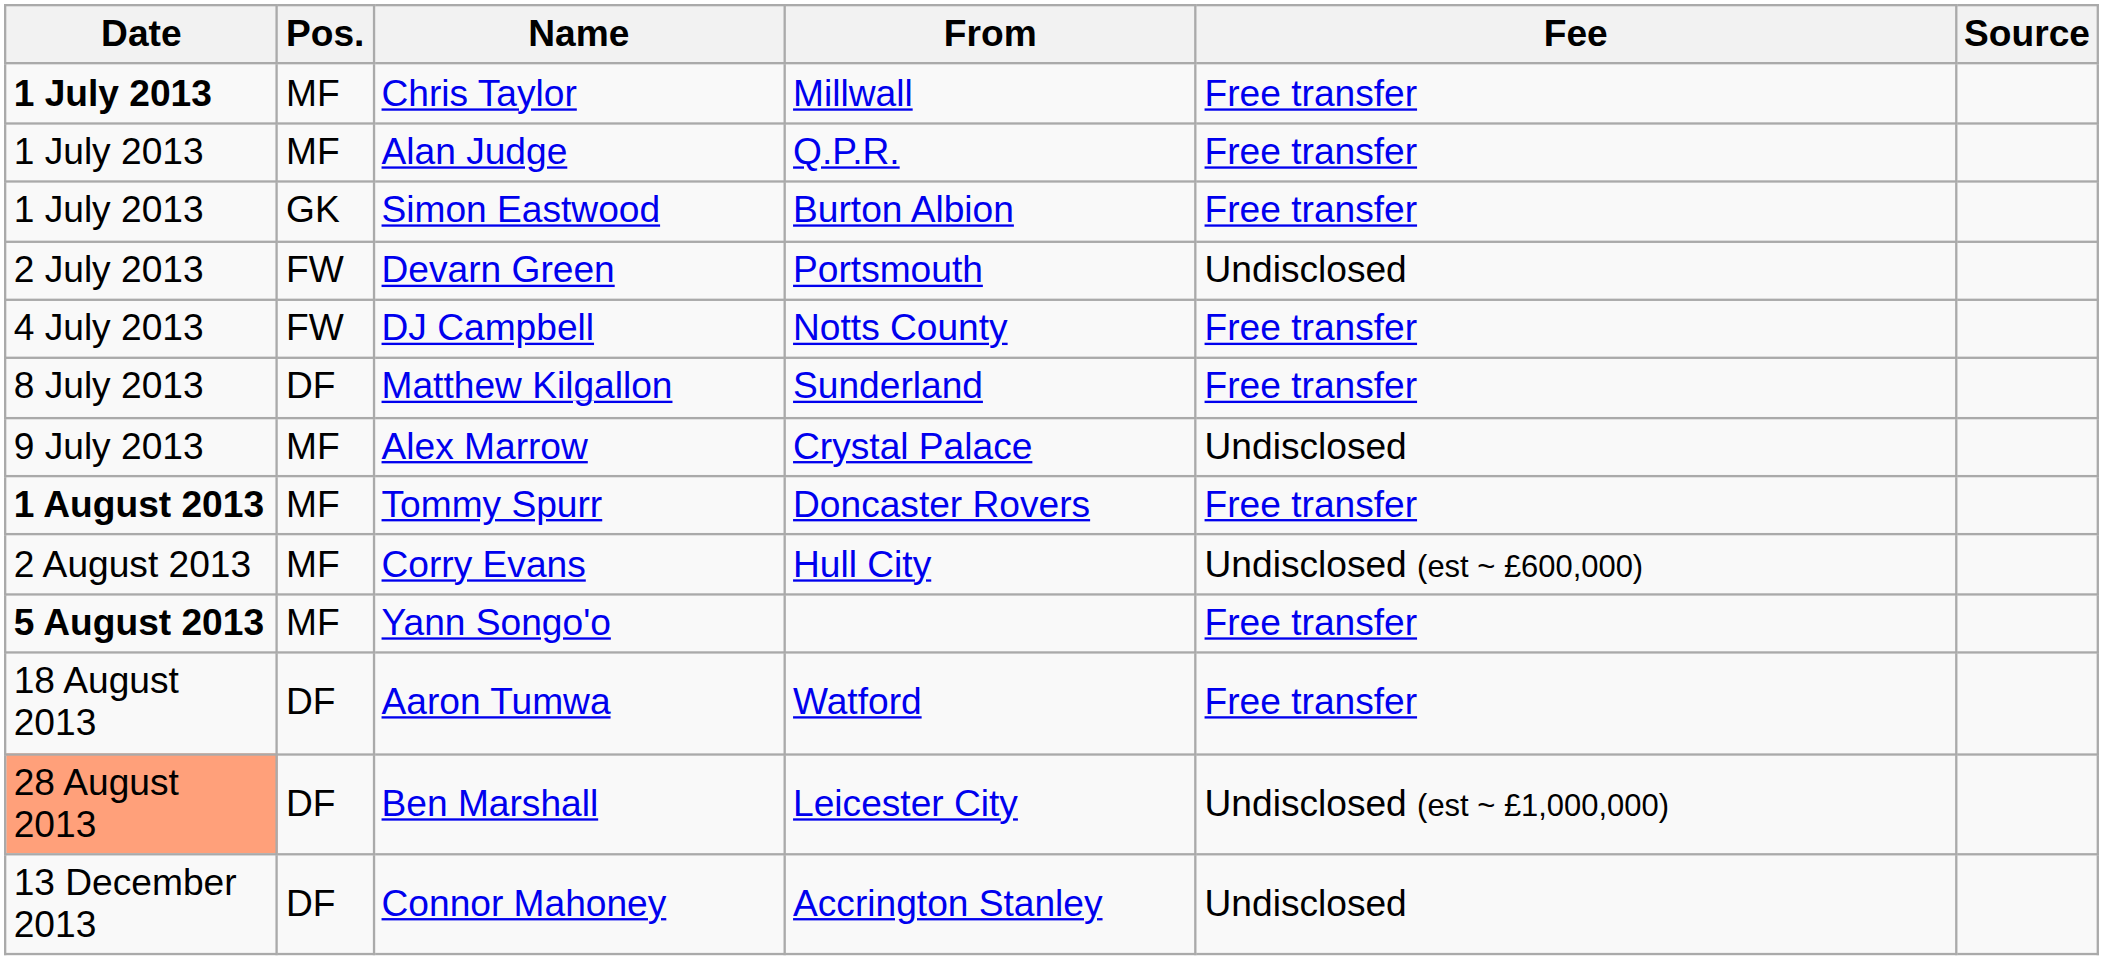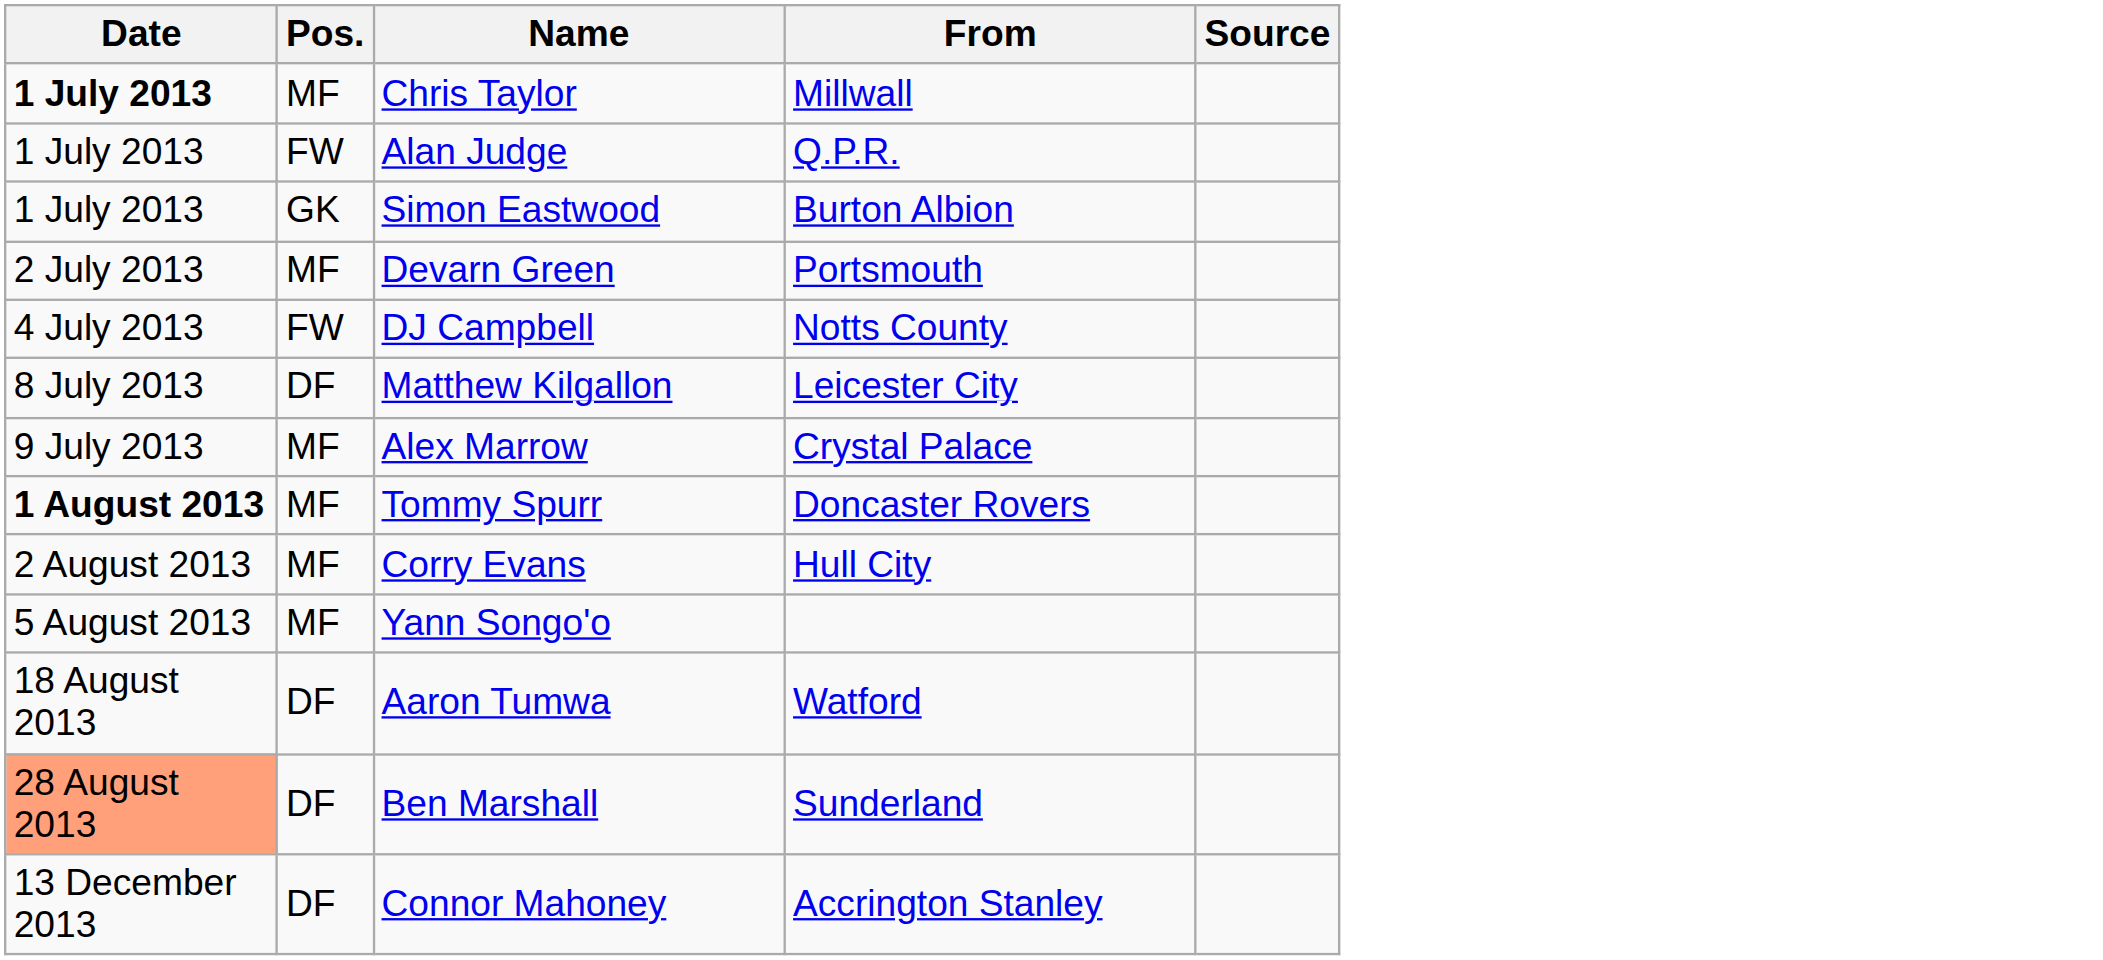- column: Fee | Free transfer | Free transfer | Free transfer | Undisclosed | Free transfer | Free transfer | Undisclosed | Free transfer | Undisclosed (est ~ £600,000) | Free transfer | Free transfer | Undisclosed (est ~ £1,000,000) | Undisclosed
Alan Judge | Pos.: MF -> FW
Devarn Green | Pos.: FW -> MF
Matthew Kilgallon | From: Sunderland -> Leicester City
Yann Songo'o | Date: bold -> normal
Ben Marshall | From: Leicester City -> Sunderland
